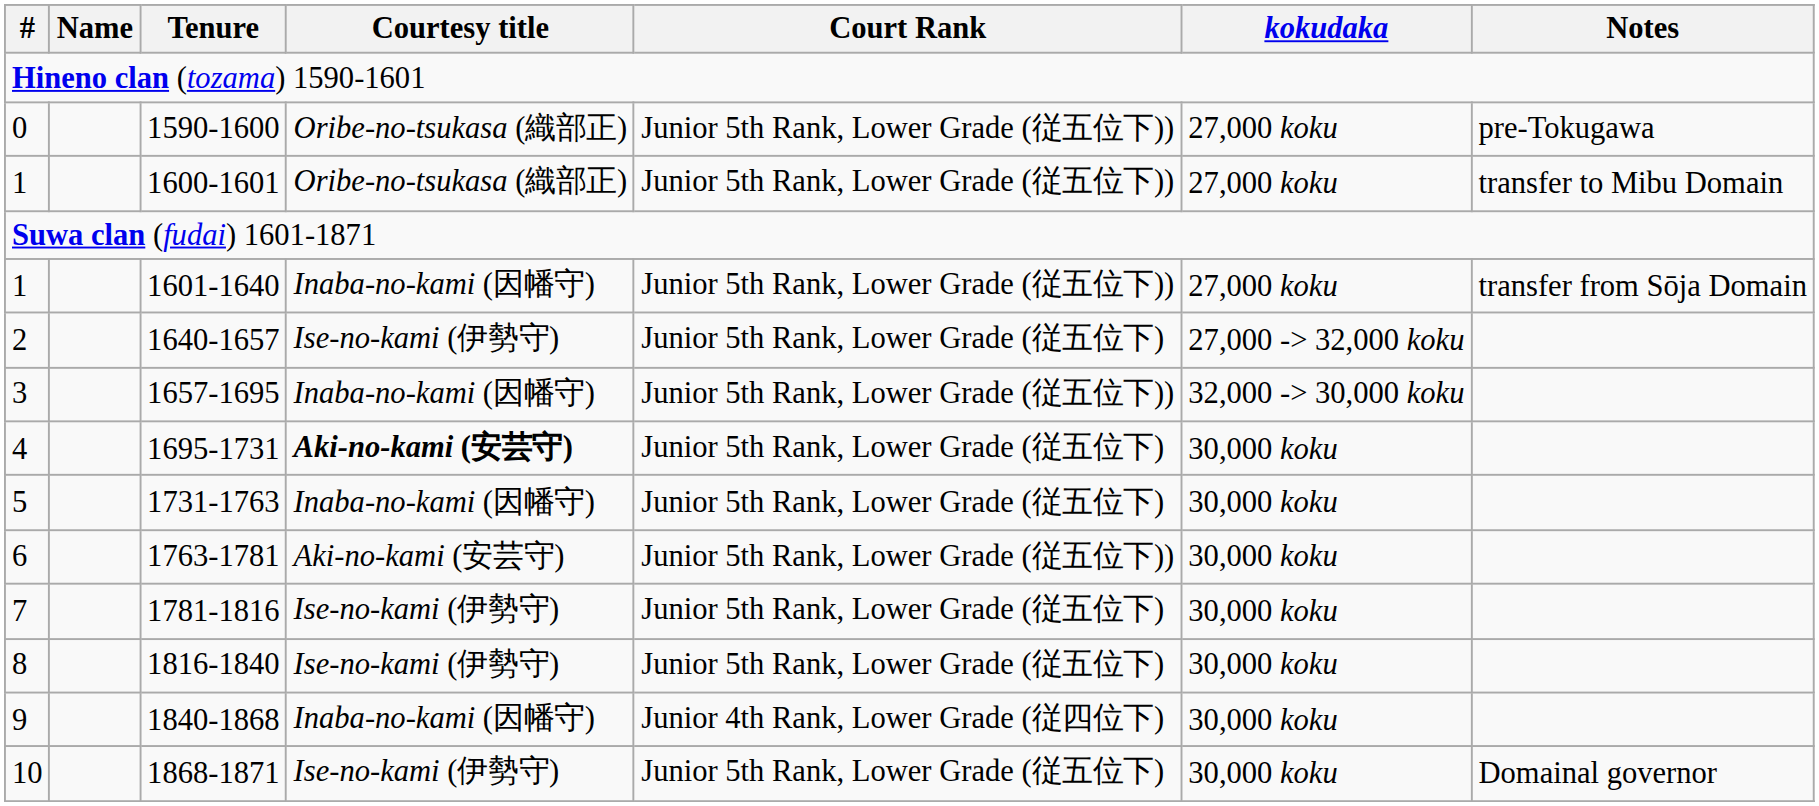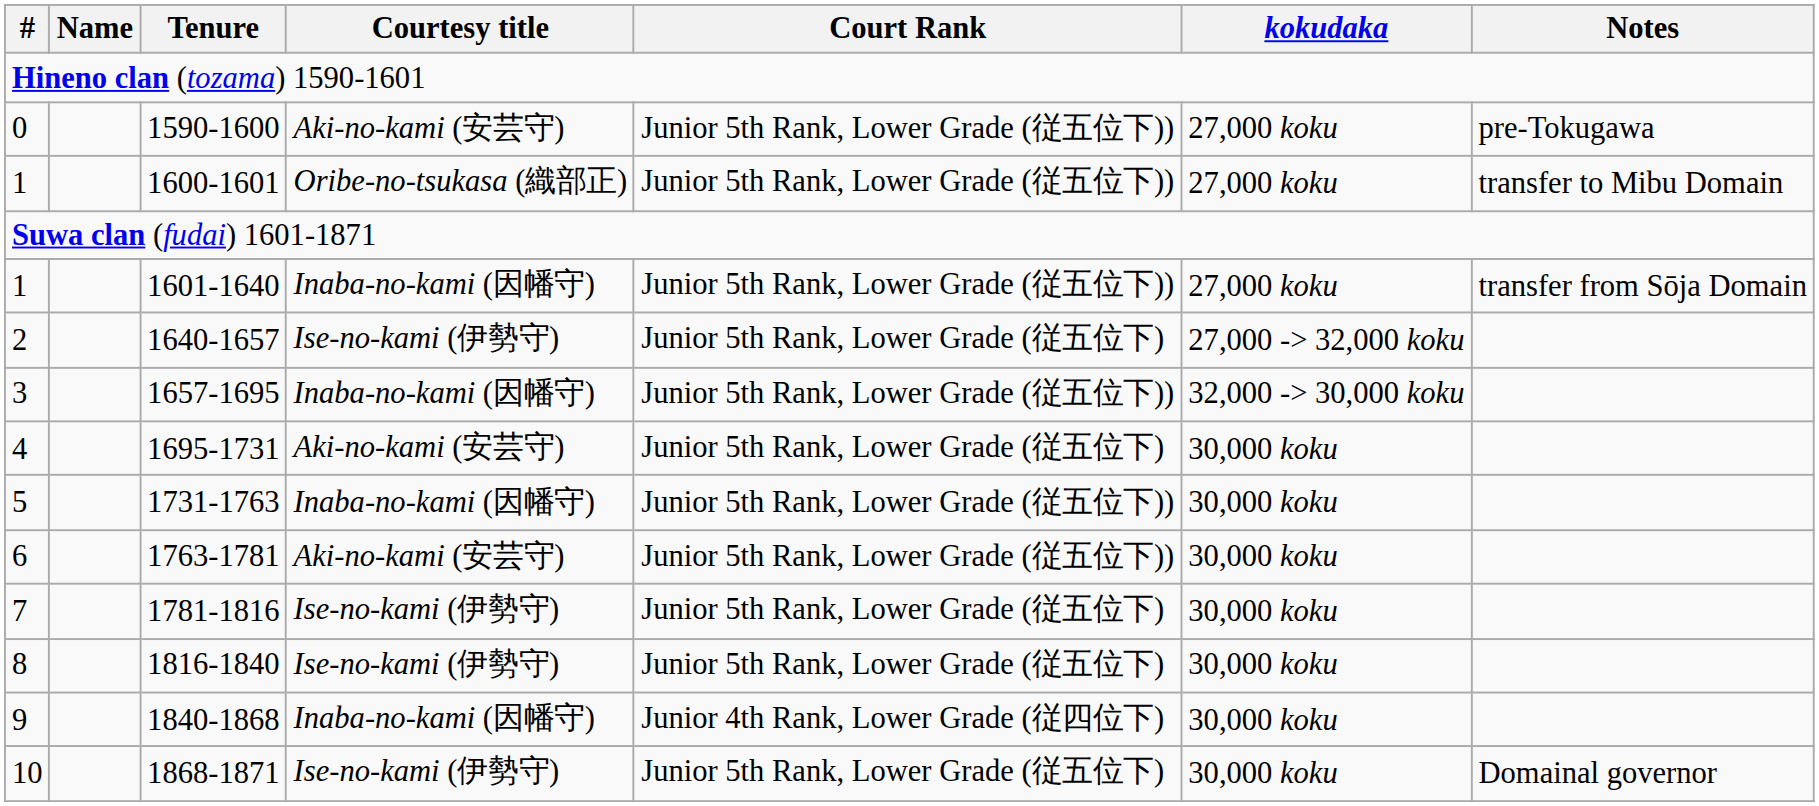1590-1600 | Courtesy title: Oribe-no-tsukasa (織部正) -> Aki-no-kami (安芸守)
1695-1731 | Courtesy title: bold -> normal
1731-1763 | Court Rank: Junior 5th Rank, Lower Grade (従五位下) -> Junior 5th Rank, Lower Grade (従五位下))
